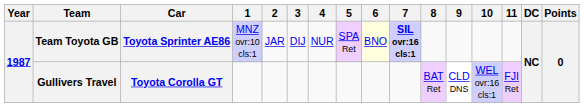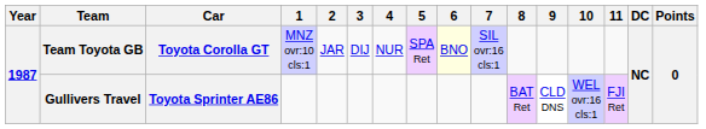Team Toyota GB | Car: Toyota Sprinter AE86 -> Toyota Corolla GT
Team Toyota GB | 7: bold -> normal
Gullivers Travel | Car: Toyota Corolla GT -> Toyota Sprinter AE86
